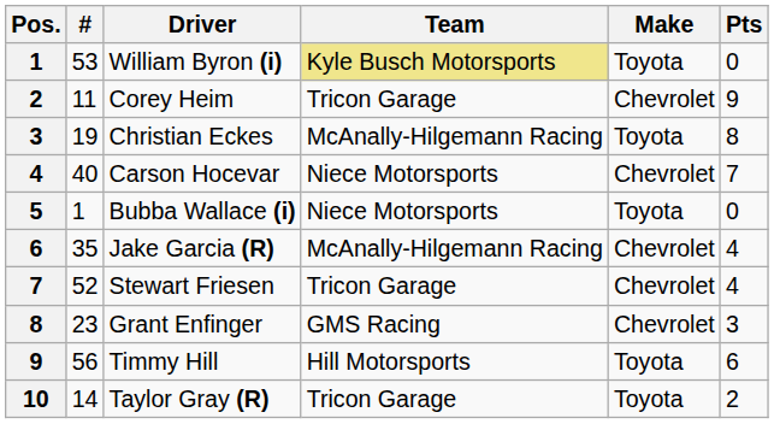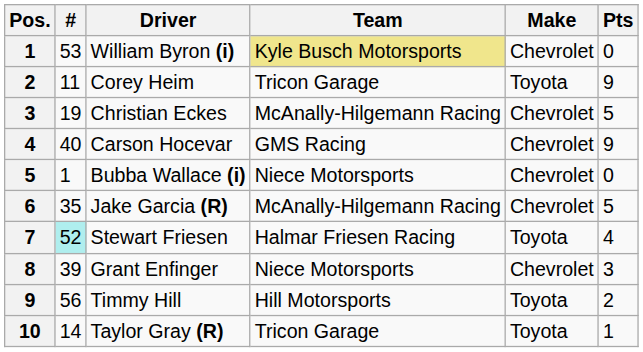William Byron (i) | Make: Toyota -> Chevrolet
Corey Heim | Make: Chevrolet -> Toyota
Christian Eckes | Make: Toyota -> Chevrolet
Christian Eckes | Pts: 8 -> 5
Carson Hocevar | Team: Niece Motorsports -> GMS Racing
Carson Hocevar | Pts: 7 -> 9
Bubba Wallace (i) | Make: Toyota -> Chevrolet
Jake Garcia (R) | Pts: 4 -> 5
Stewart Friesen | #: no background -> paleturquoise background
Stewart Friesen | Team: Tricon Garage -> Halmar Friesen Racing
Stewart Friesen | Make: Chevrolet -> Toyota
Grant Enfinger | #: 23 -> 39
Grant Enfinger | Team: GMS Racing -> Niece Motorsports
Timmy Hill | Pts: 6 -> 2
Taylor Gray (R) | Pts: 2 -> 1
